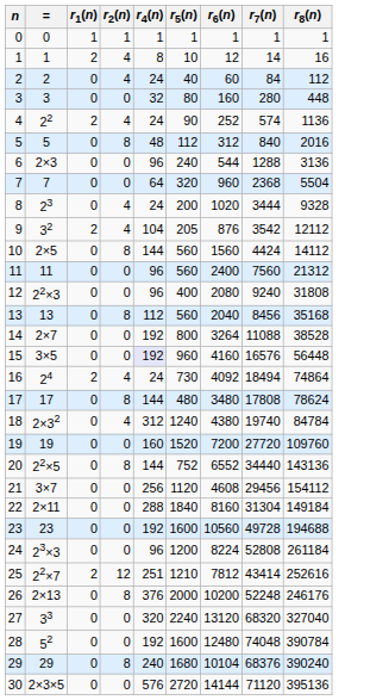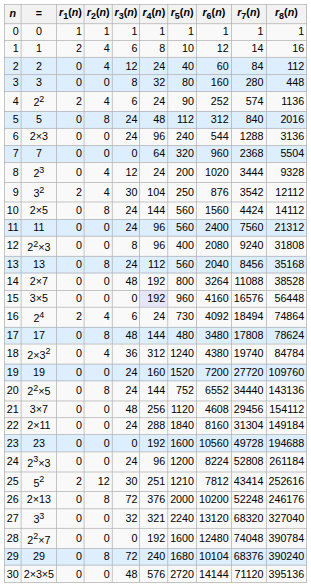+ column: r3(n) | 1 | 6 | 12 | 8 | 6 | 24 | 24 | 0 | 12 | 30 | 24 | 24 | 8 | 24 | 48 | 0 | 6 | 48 | 36 | 24 | 24 | 48 | 24 | 0 | 24 | 30 | 72 | 32 | 0 | 72 | 48
9 | r5(n): 205 -> 250
25 | =: 22×7 -> 52
27 | r4(n): 320 -> 321
28 | =: 52 -> 22×7
